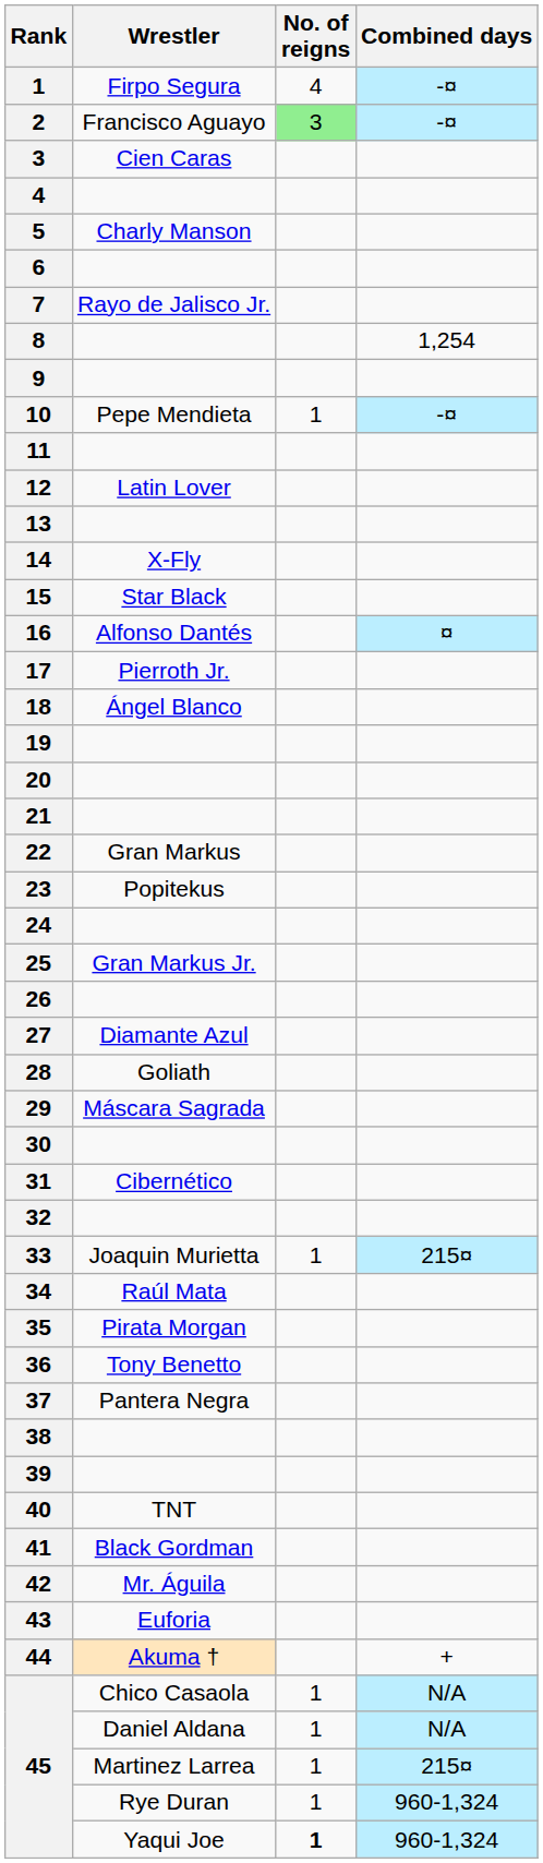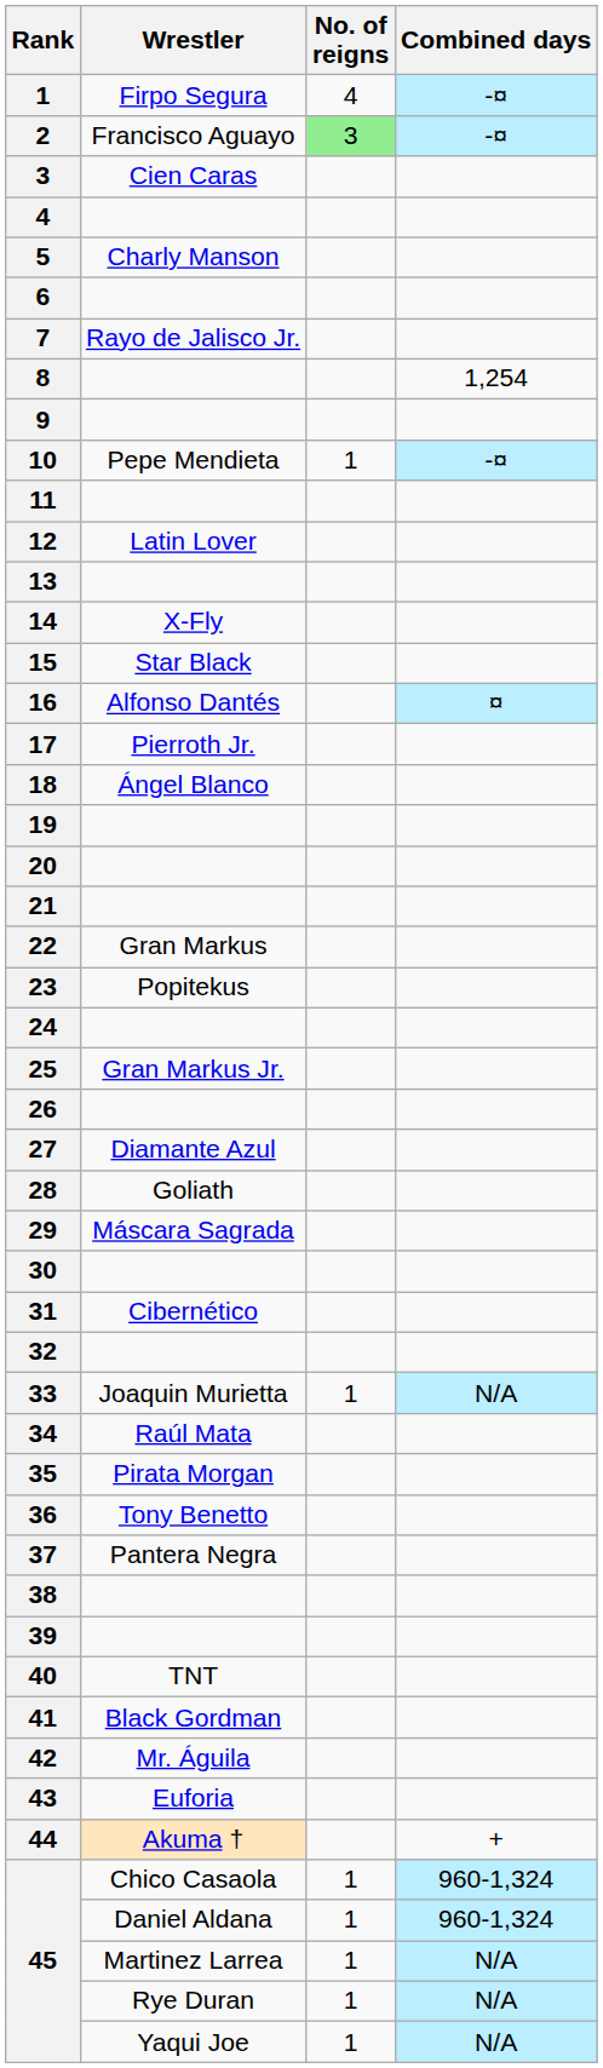33 | Combined days: 215¤ -> N/A
45 / Chico Casaola | Combined days: N/A -> 960-1,324
45 / Daniel Aldana | Combined days: N/A -> 960-1,324
45 / Martinez Larrea | Combined days: 215¤ -> N/A
45 / Rye Duran | Combined days: 960-1,324 -> N/A
45 / Yaqui Joe | No. of reigns: bold -> normal
45 / Yaqui Joe | Combined days: 960-1,324 -> N/A
